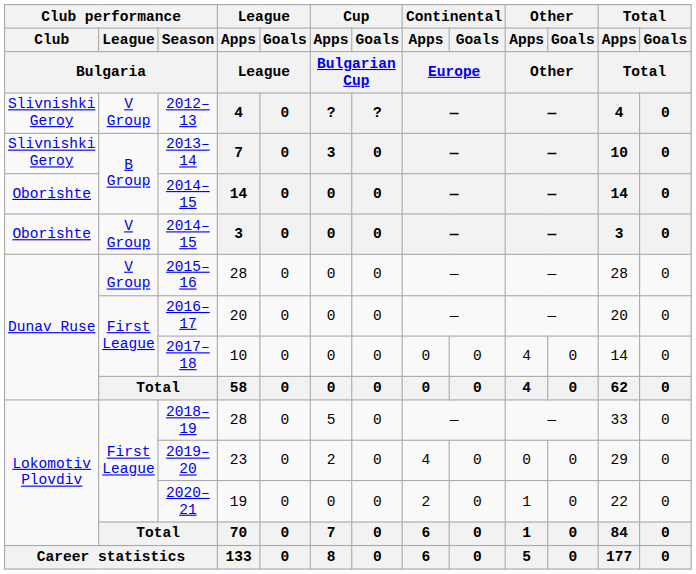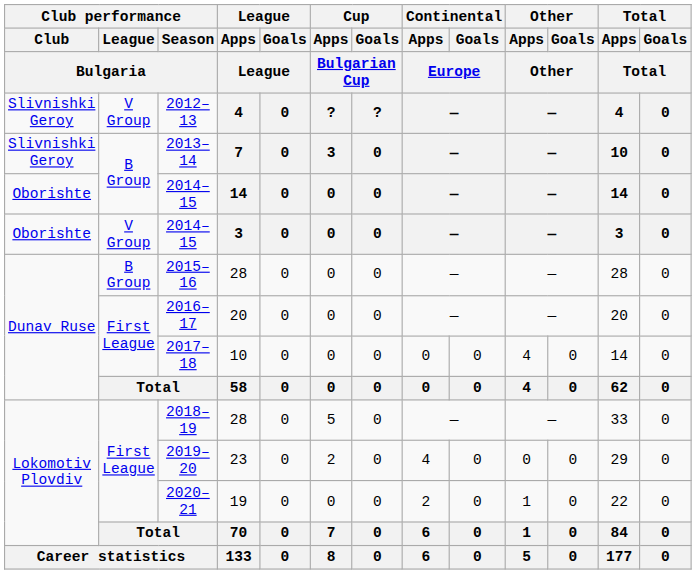2015–16 | Club performance / League / Bulgaria: V Group -> B Group
